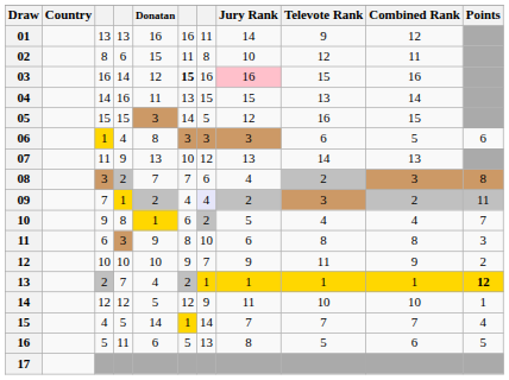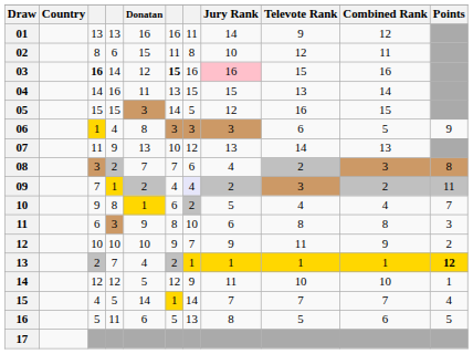03 | column 3: normal -> bold
06 | Points: 6 -> 9
